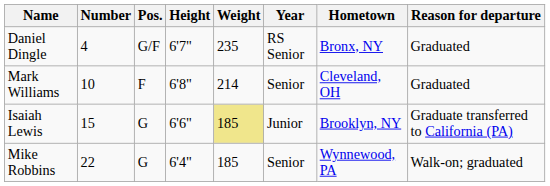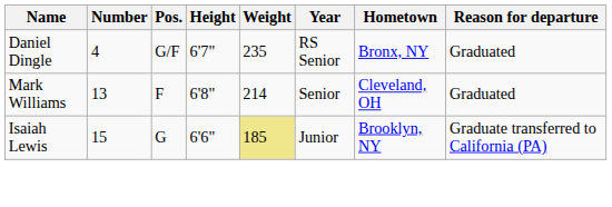Mark Williams | Number: 10 -> 13
- row: Mike Robbins | 22 | G | 6'4" | 185 | Senior | Wynnewood, PA | Walk-on; graduated
